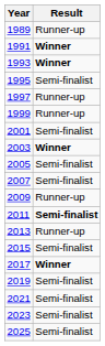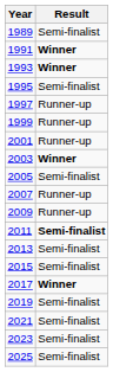1989 | Result: Runner-up -> Semi-finalist
2001 | Result: Semi-finalist -> Runner-up
2007 | Result: Semi-finalist -> Runner-up
2013 | Result: Runner-up -> Semi-finalist
